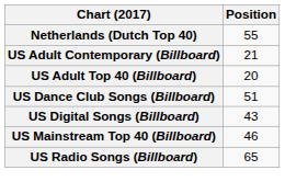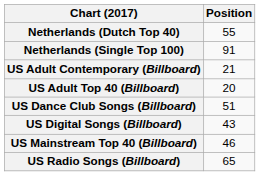+ row: Netherlands (Single Top 100) | 91
